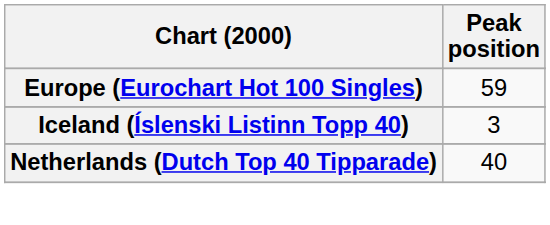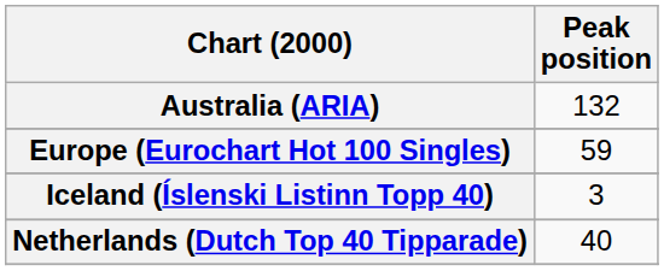+ row: Australia (ARIA) | 132
